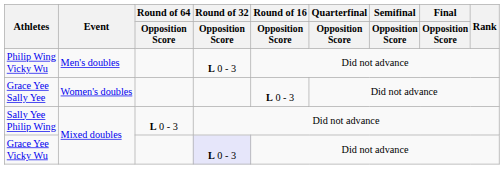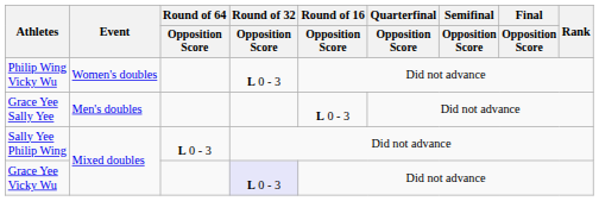Philip Wing Vicky Wu | Event: Men's doubles -> Women's doubles
Grace Yee Sally Yee | Event: Women's doubles -> Men's doubles
